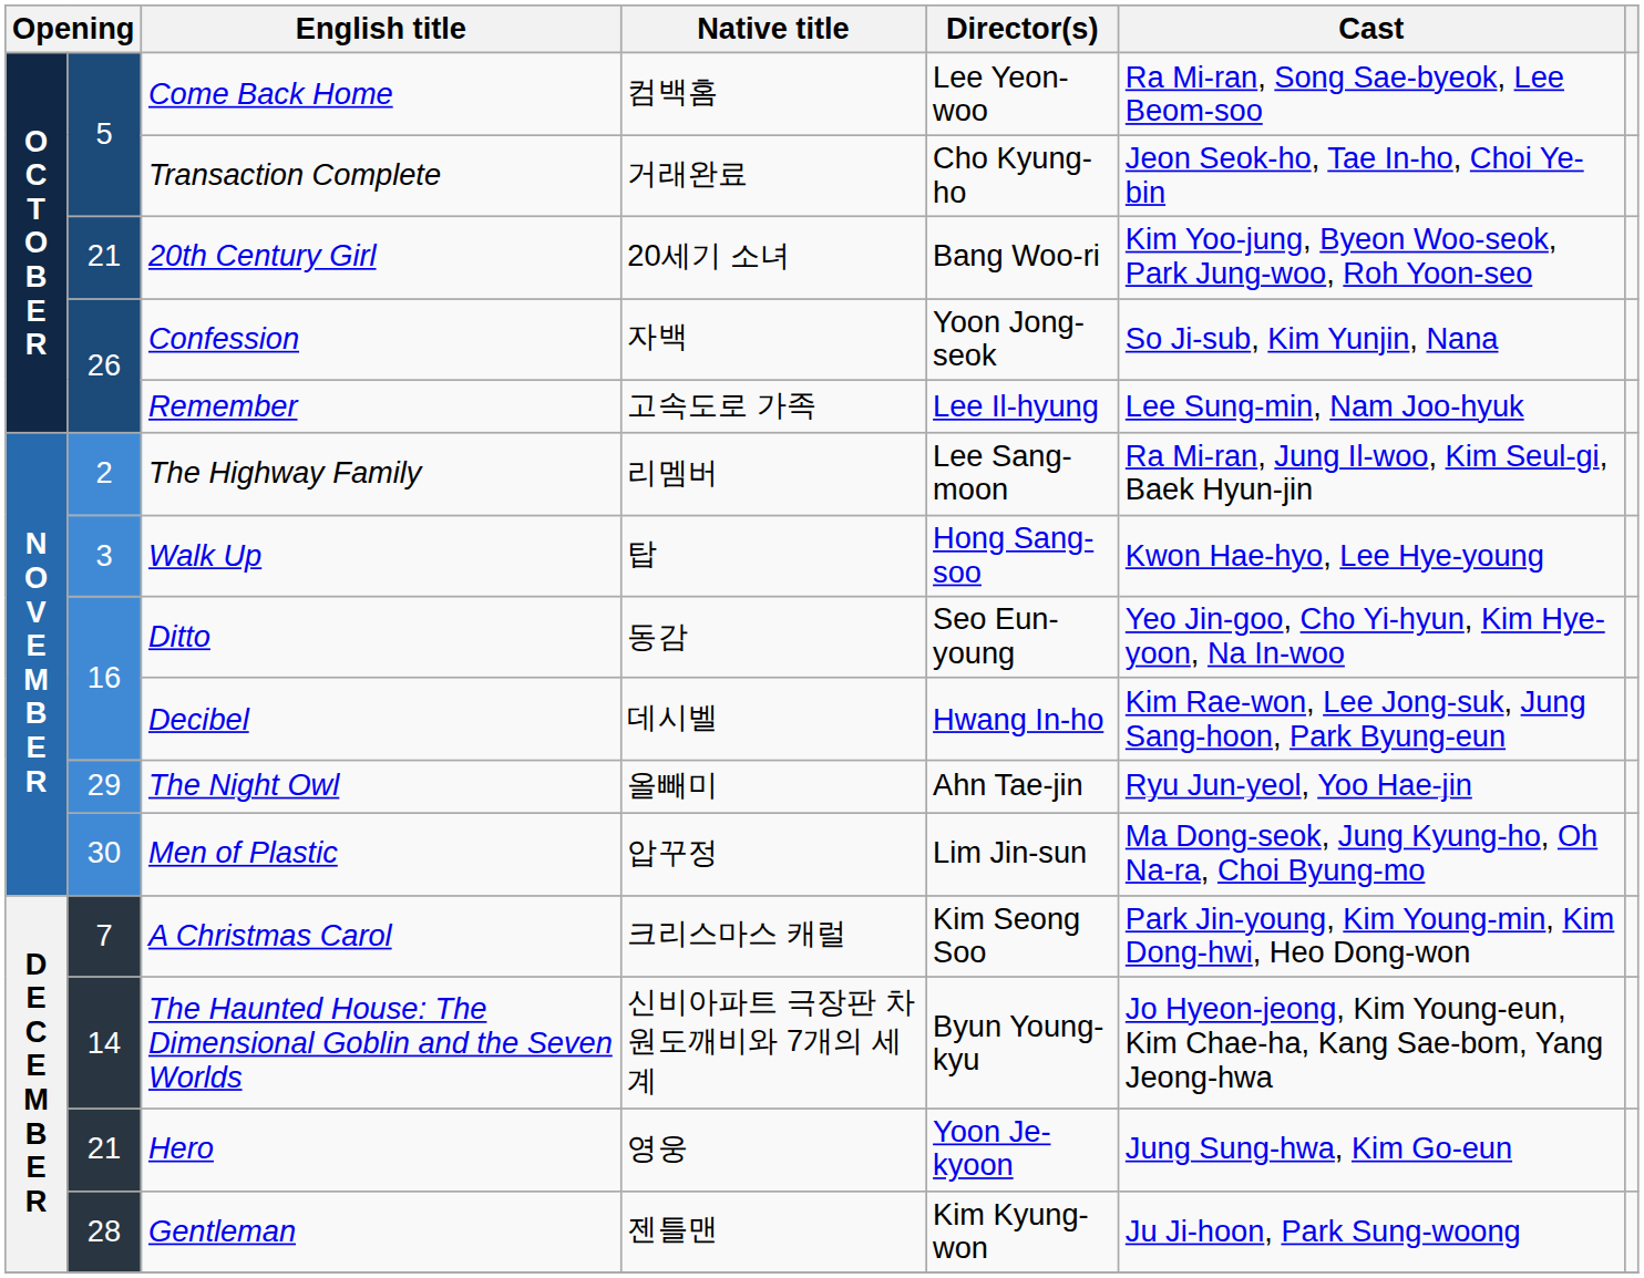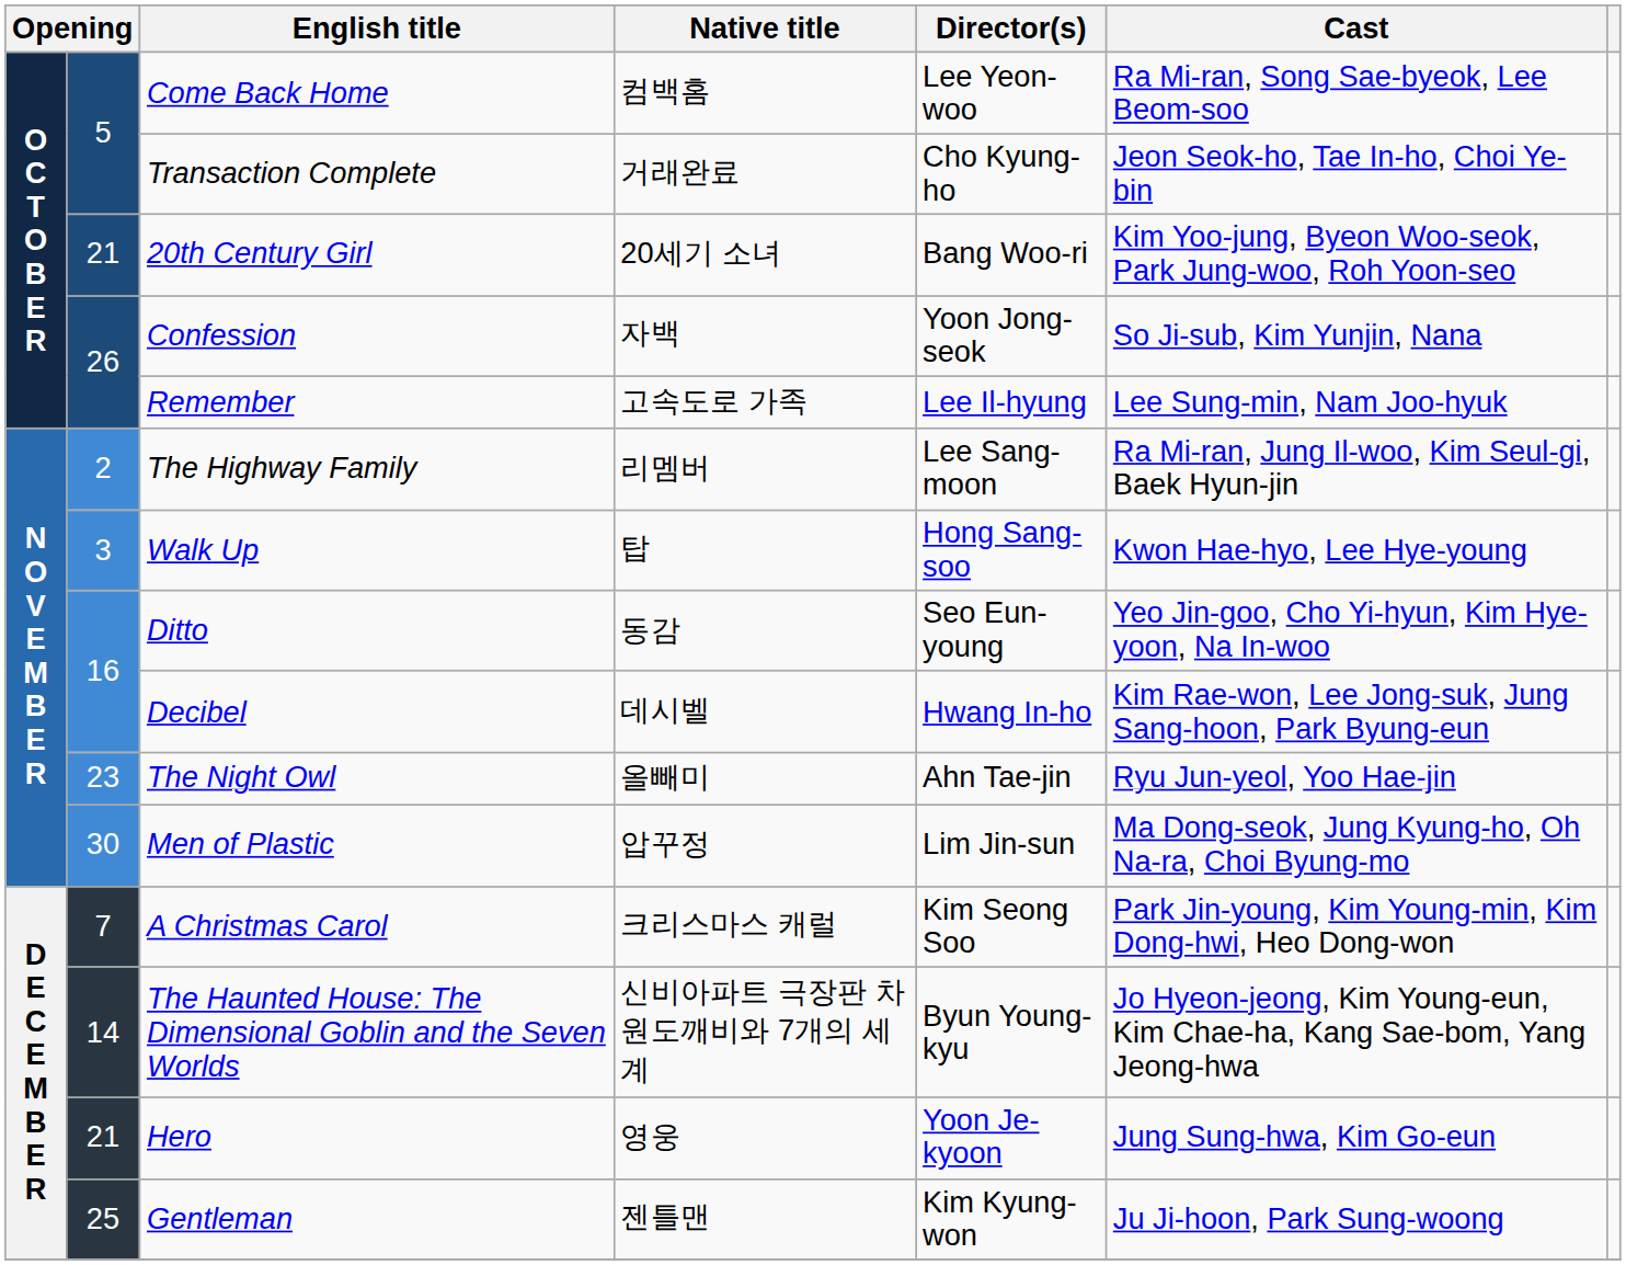The Night Owl | column 2: 29 -> 23
Gentleman | column 2: 28 -> 25
